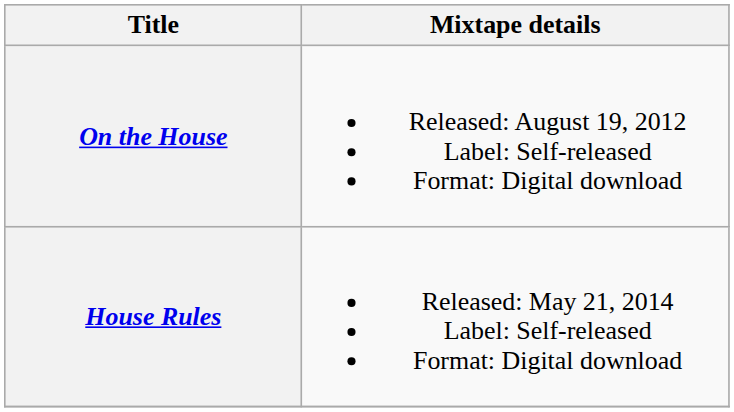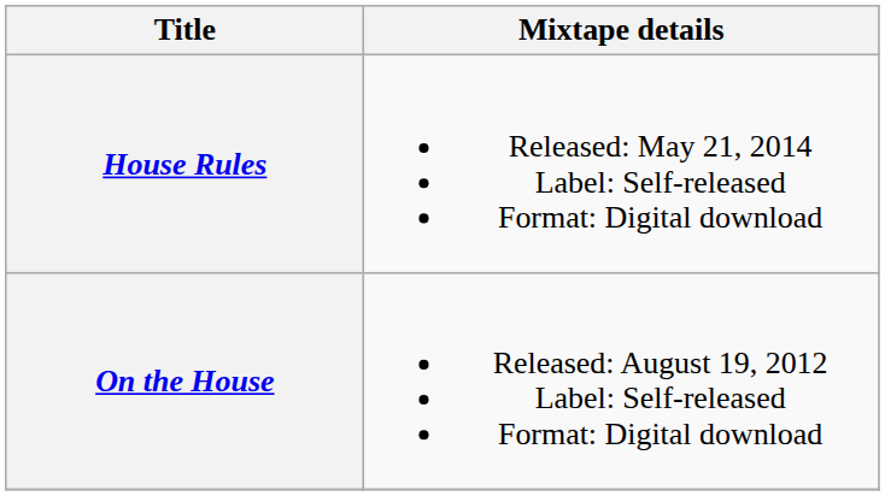rows swapped: On the House <-> House Rules
